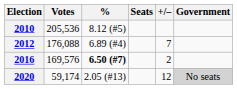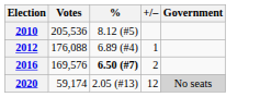- column: Seats
2012 | +/–: 7 -> 1
